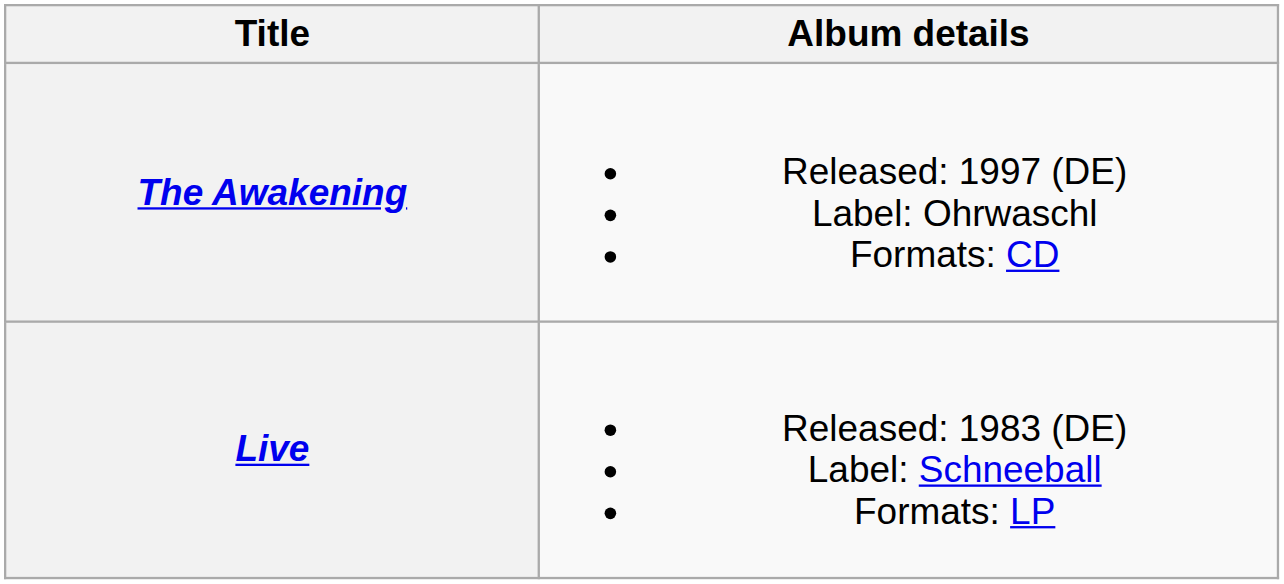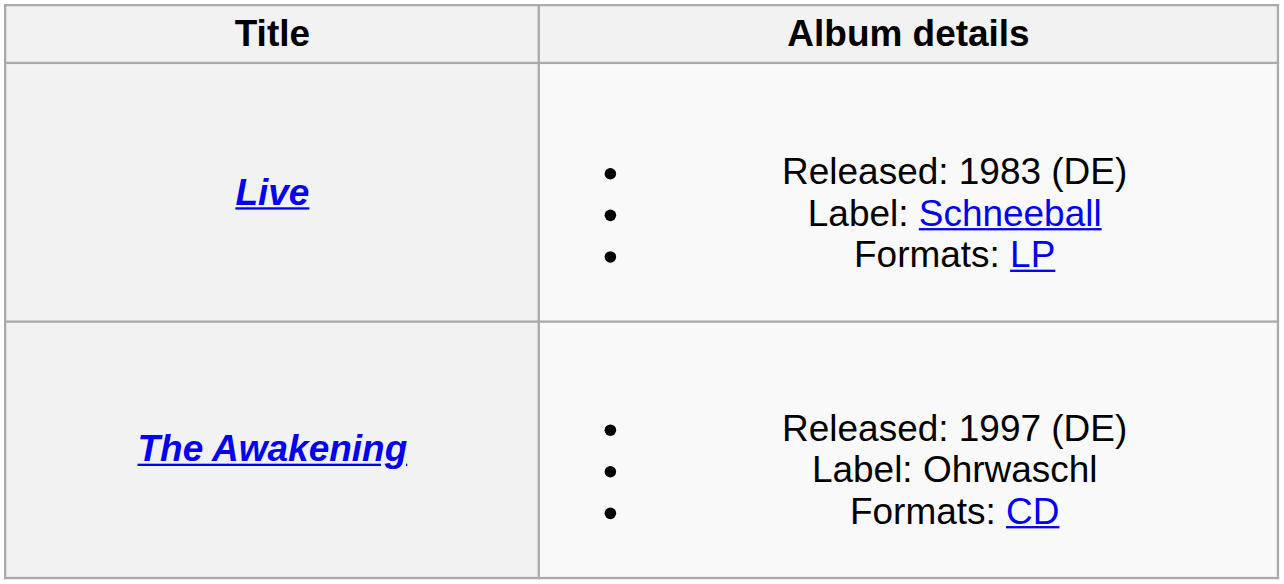rows swapped: Live <-> The Awakening
